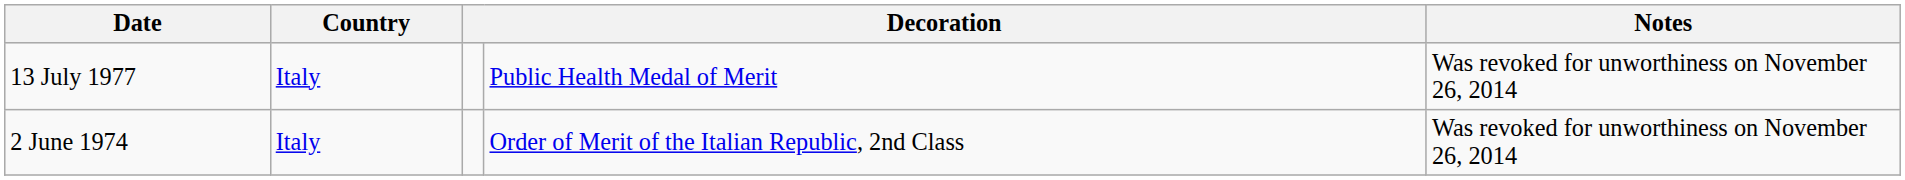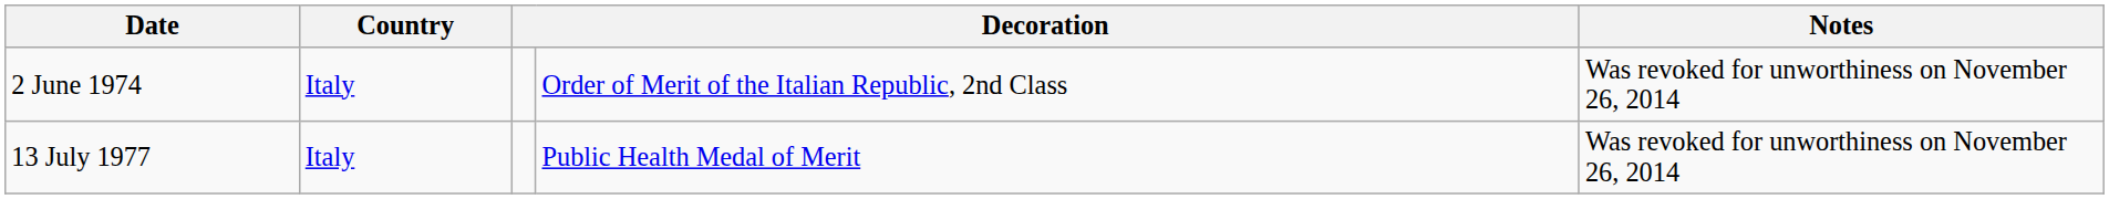rows swapped: 2 June 1974 <-> 13 July 1977
